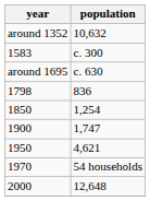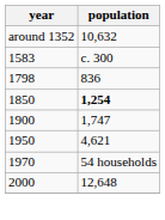- row: around 1695 | c. 630
1850 | population: normal -> bold
